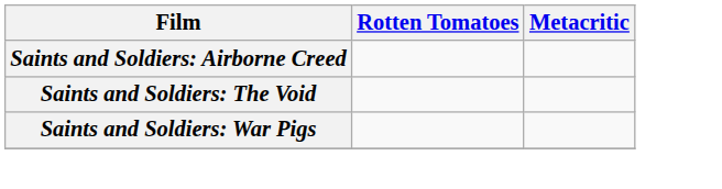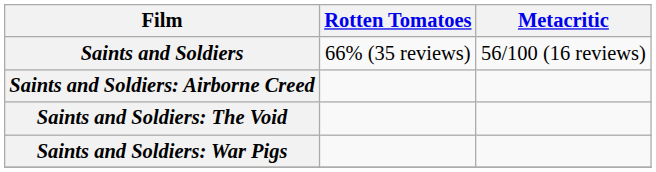+ row: Saints and Soldiers | 66% (35 reviews) | 56/100 (16 reviews)
